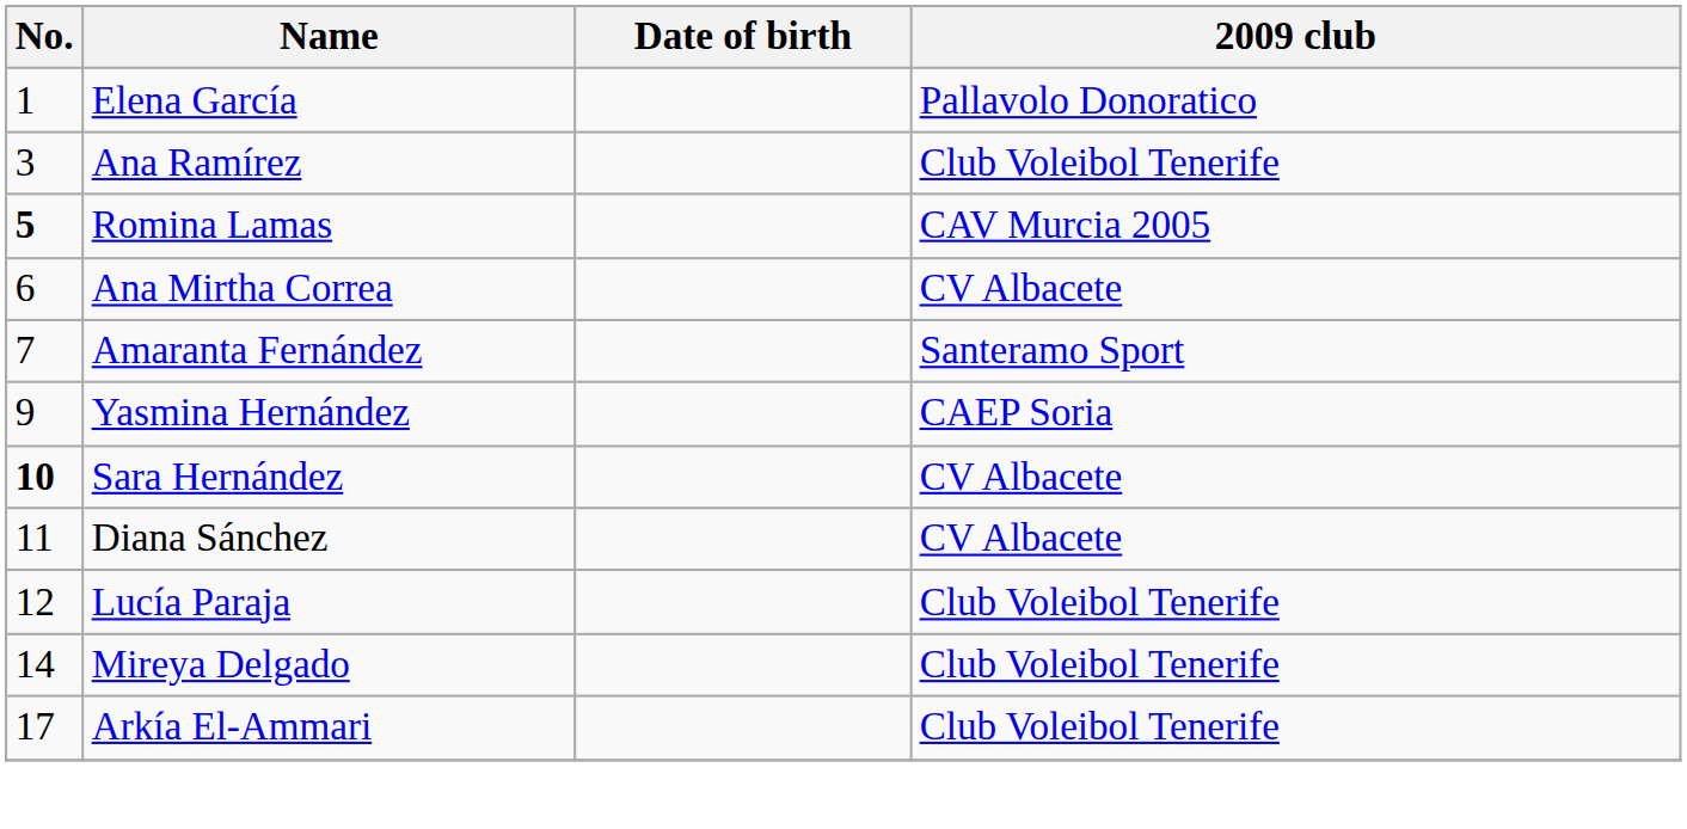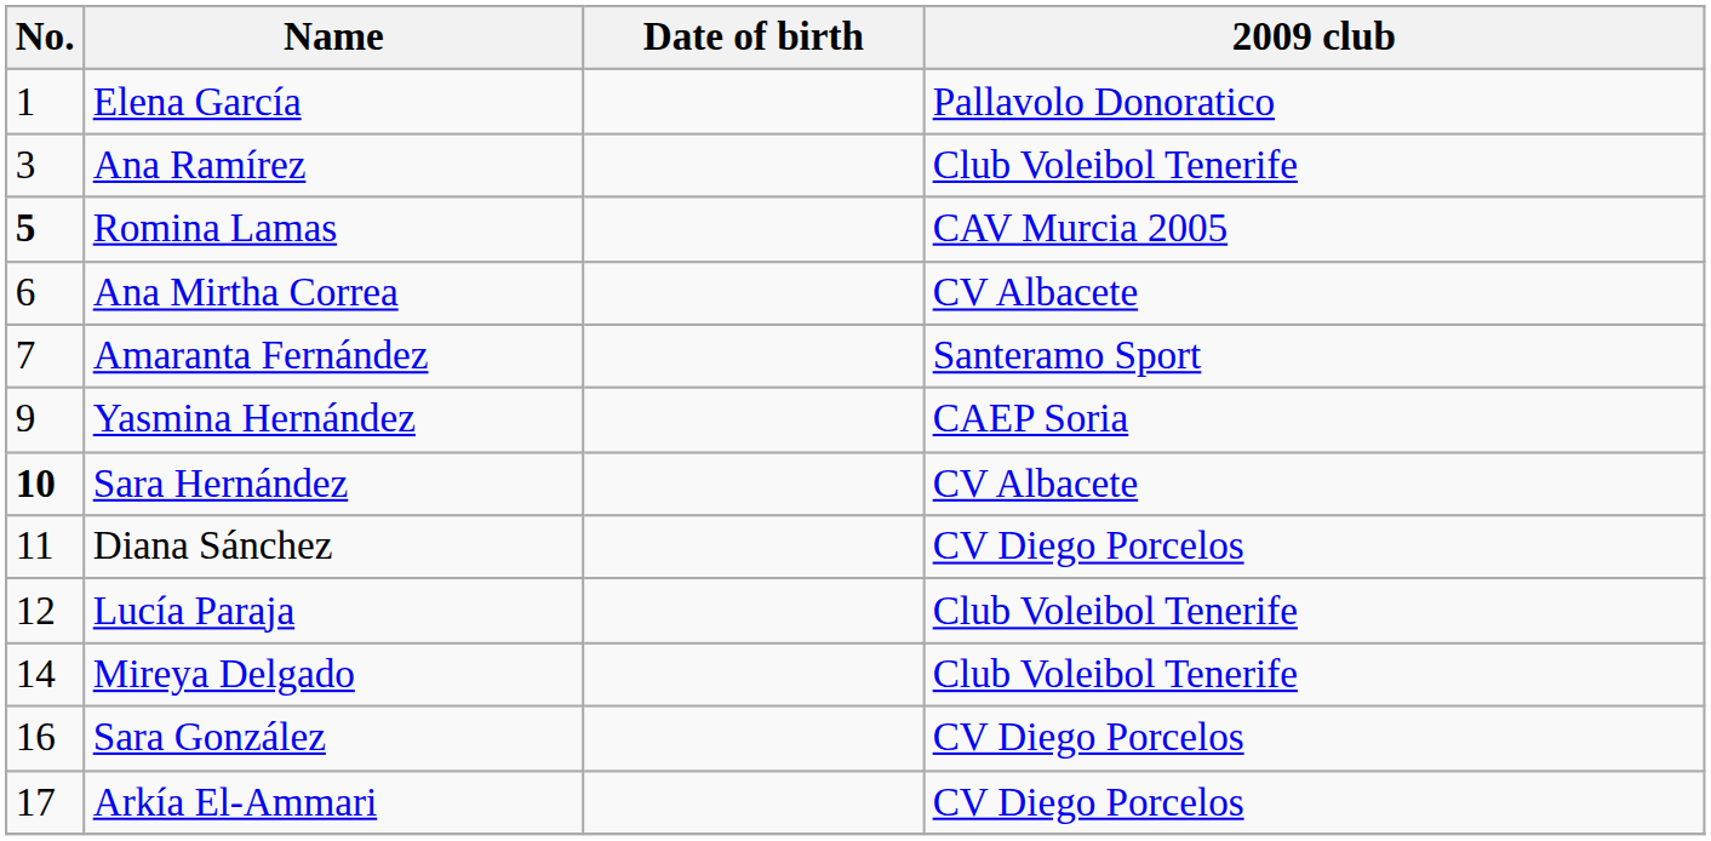Diana Sánchez | 2009 club: CV Albacete -> CV Diego Porcelos
+ row: 16 | Sara González | CV Diego Porcelos
Arkía El-Ammari | 2009 club: Club Voleibol Tenerife -> CV Diego Porcelos
